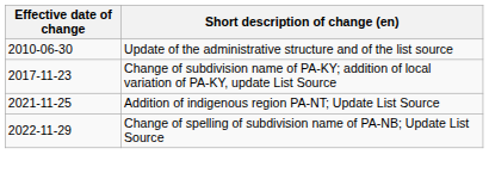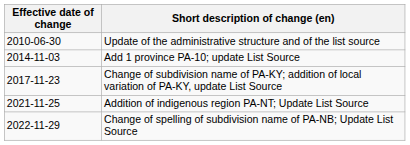+ row: 2014-11-03 | Add 1 province PA-10; update List Source
